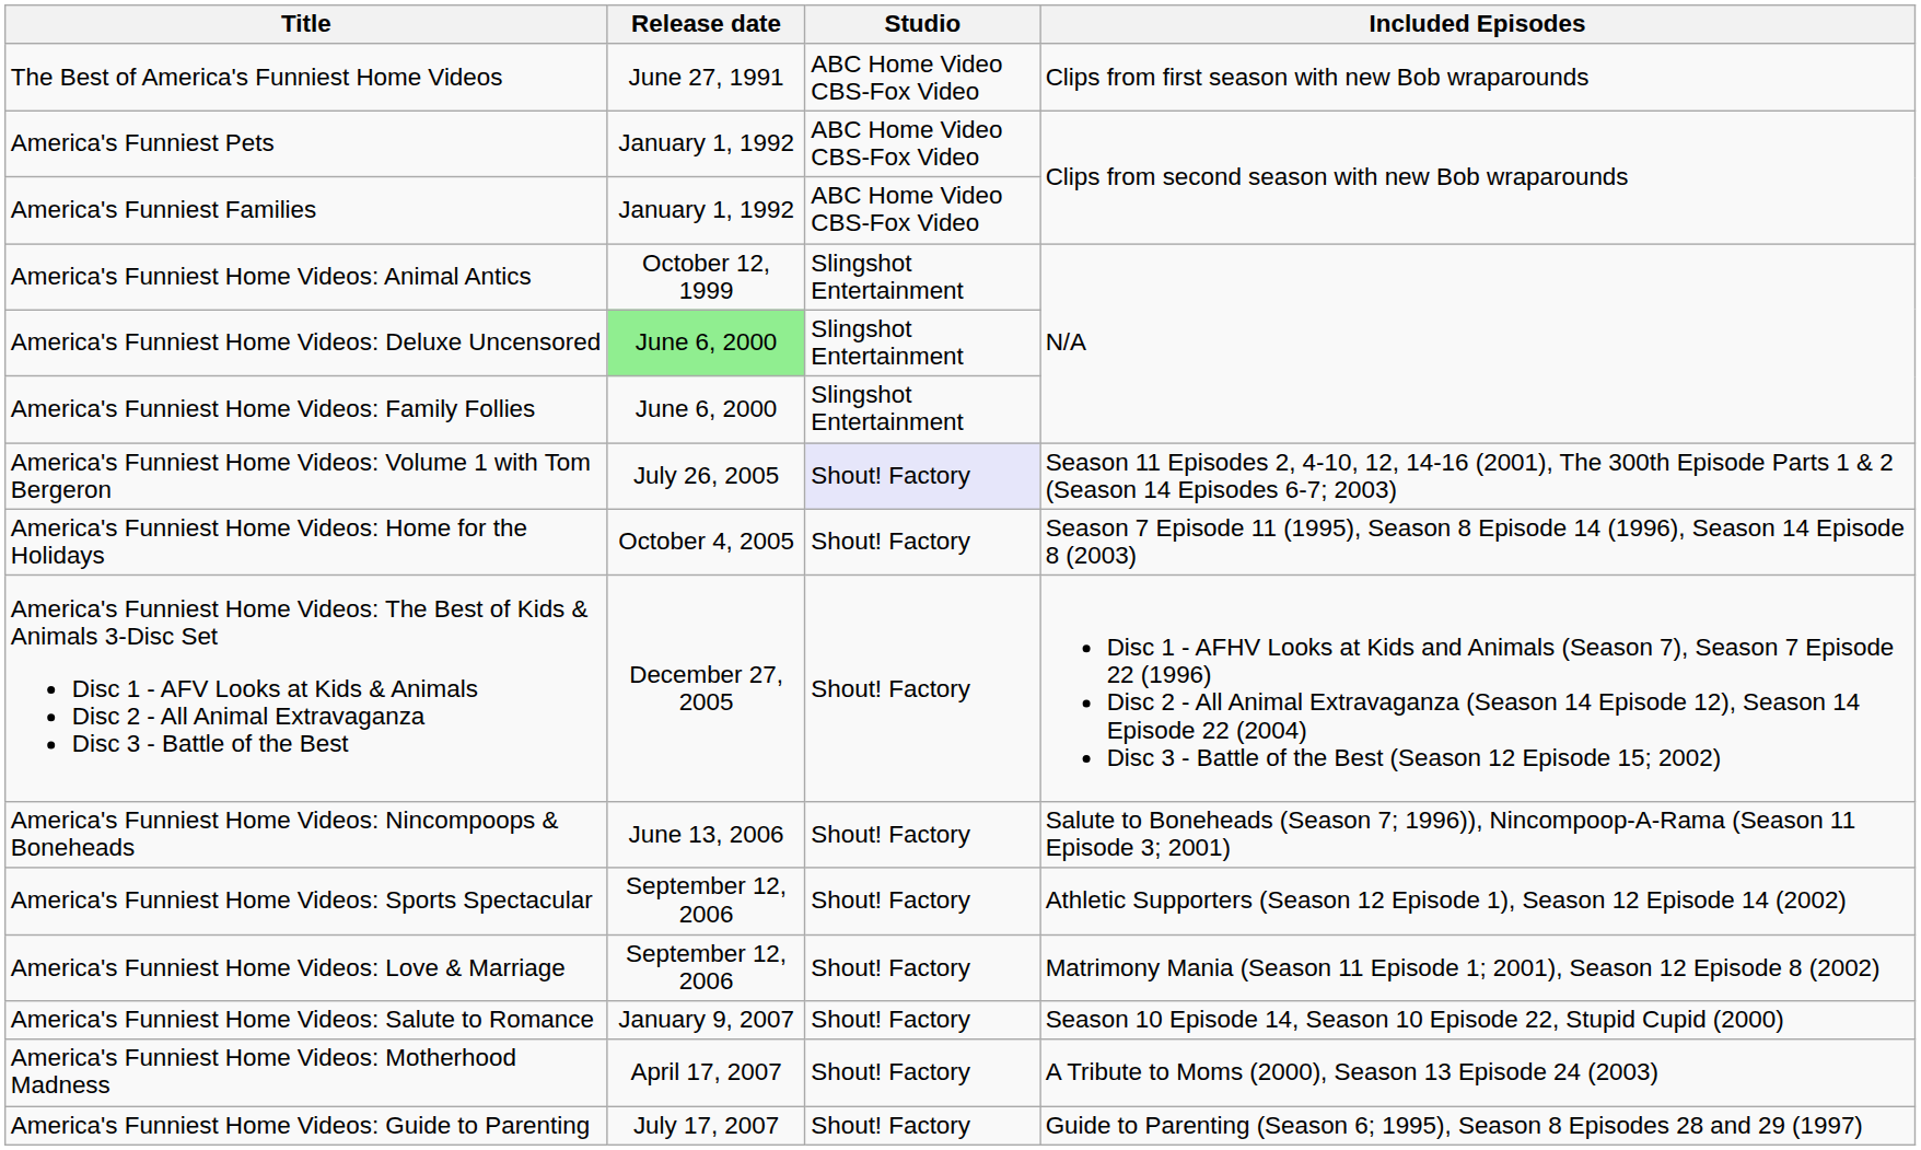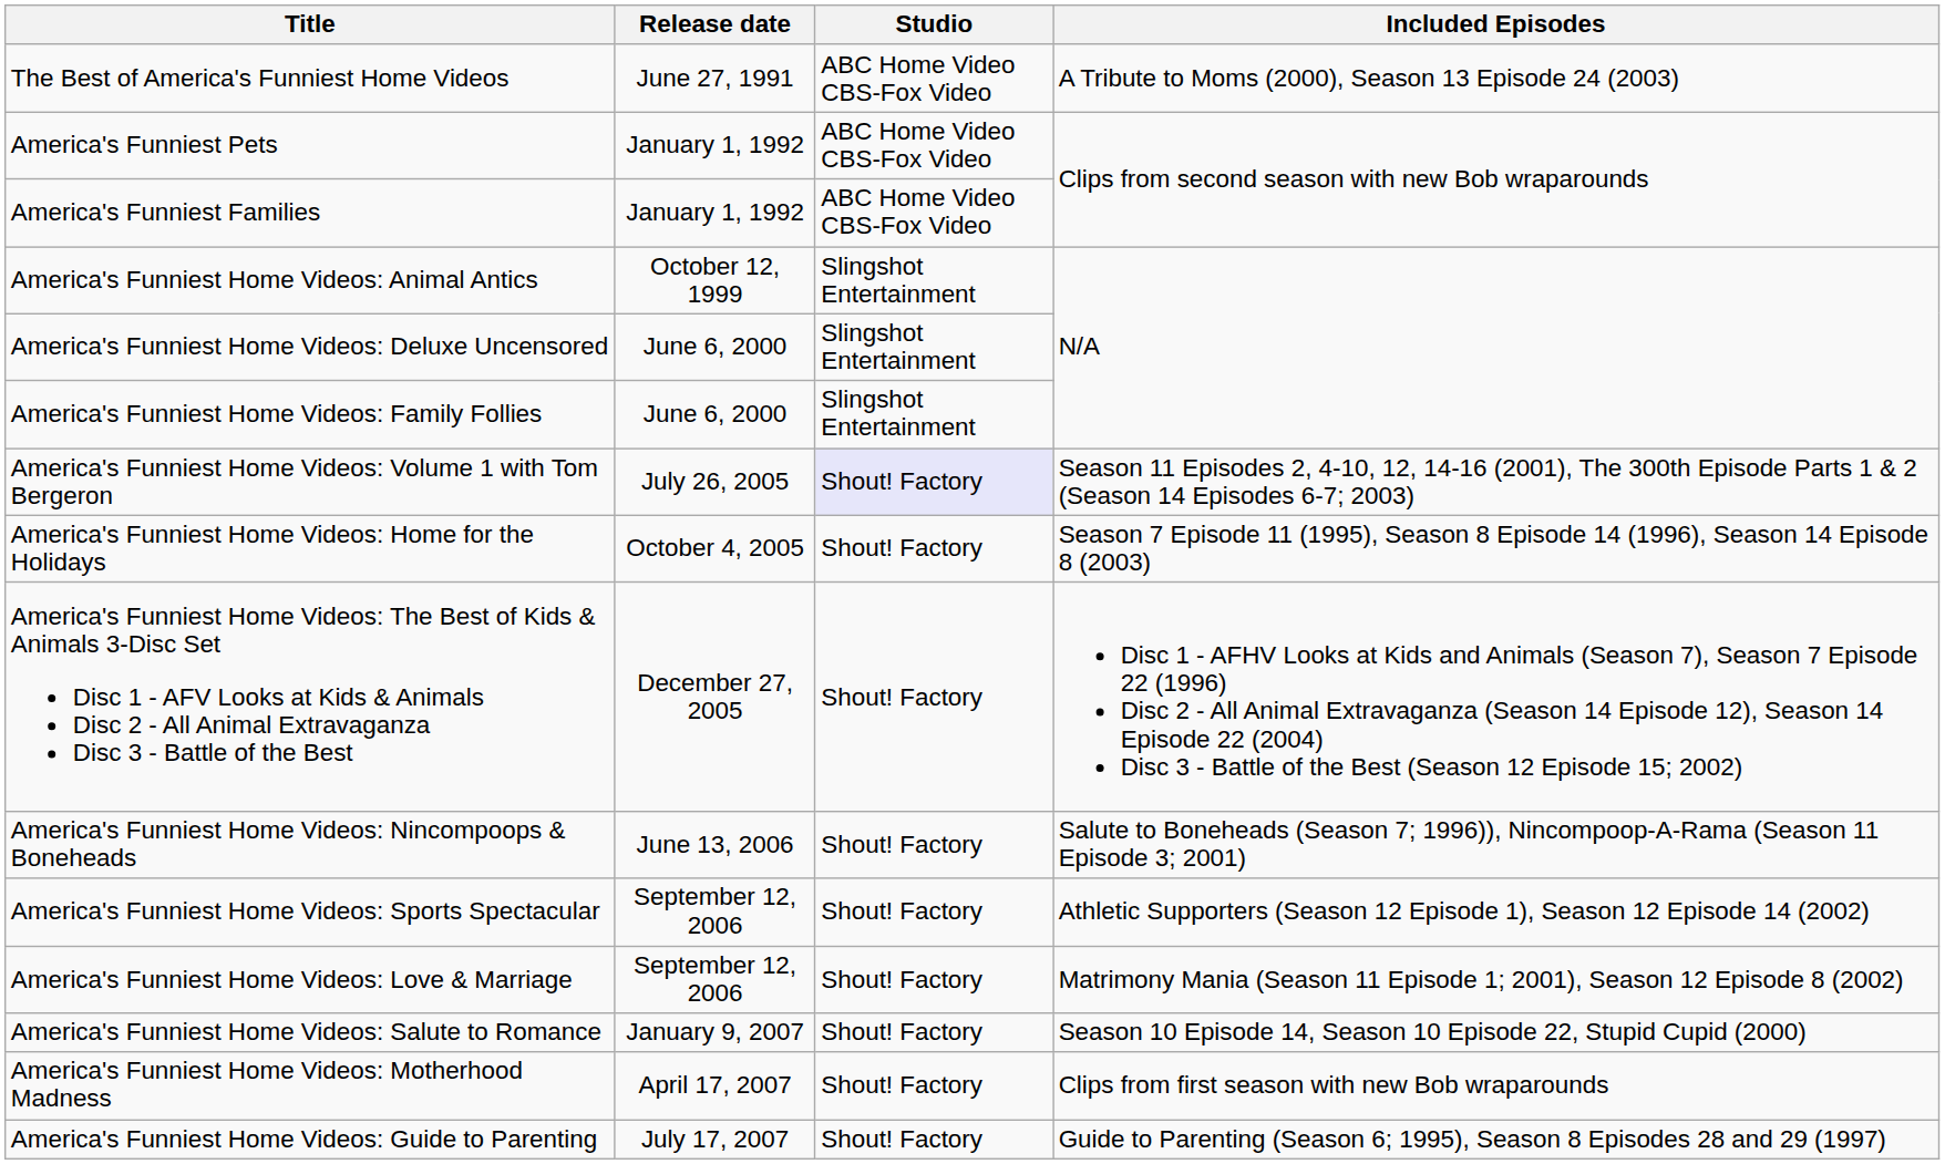The Best of America's Funniest Home Videos | Included Episodes: Clips from first season with new Bob wraparounds -> A Tribute to Moms (2000), Season 13 Episode 24 (2003)
America's Funniest Home Videos: Deluxe Uncensored | Release date: lightgreen background -> no background
America's Funniest Home Videos: Motherhood Madness | Included Episodes: A Tribute to Moms (2000), Season 13 Episode 24 (2003) -> Clips from first season with new Bob wraparounds
